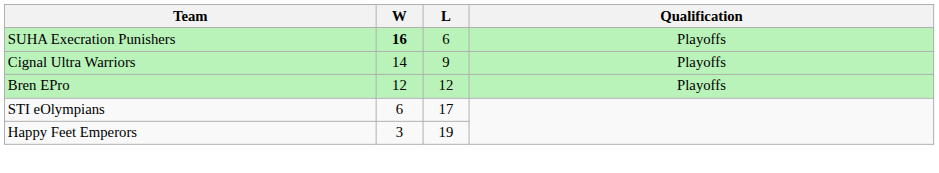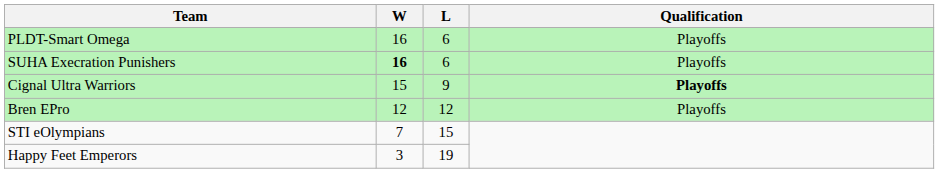+ row: PLDT-Smart Omega | 16 | 6 | Playoffs
Cignal Ultra Warriors | W: 14 -> 15
Cignal Ultra Warriors | Qualification: normal -> bold
STI eOlympians | W: 6 -> 7
STI eOlympians | L: 17 -> 15
